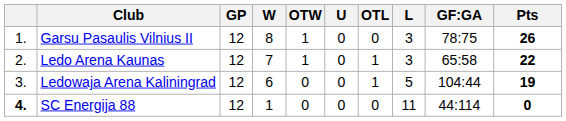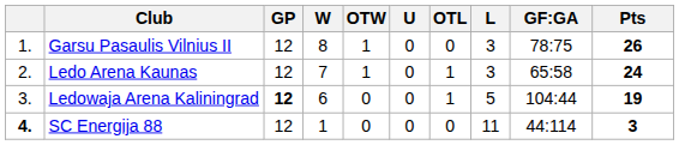Ledo Arena Kaunas | Pts: 22 -> 24
Ledowaja Arena Kaliningrad | GP: normal -> bold
SC Energija 88 | Pts: 0 -> 3
